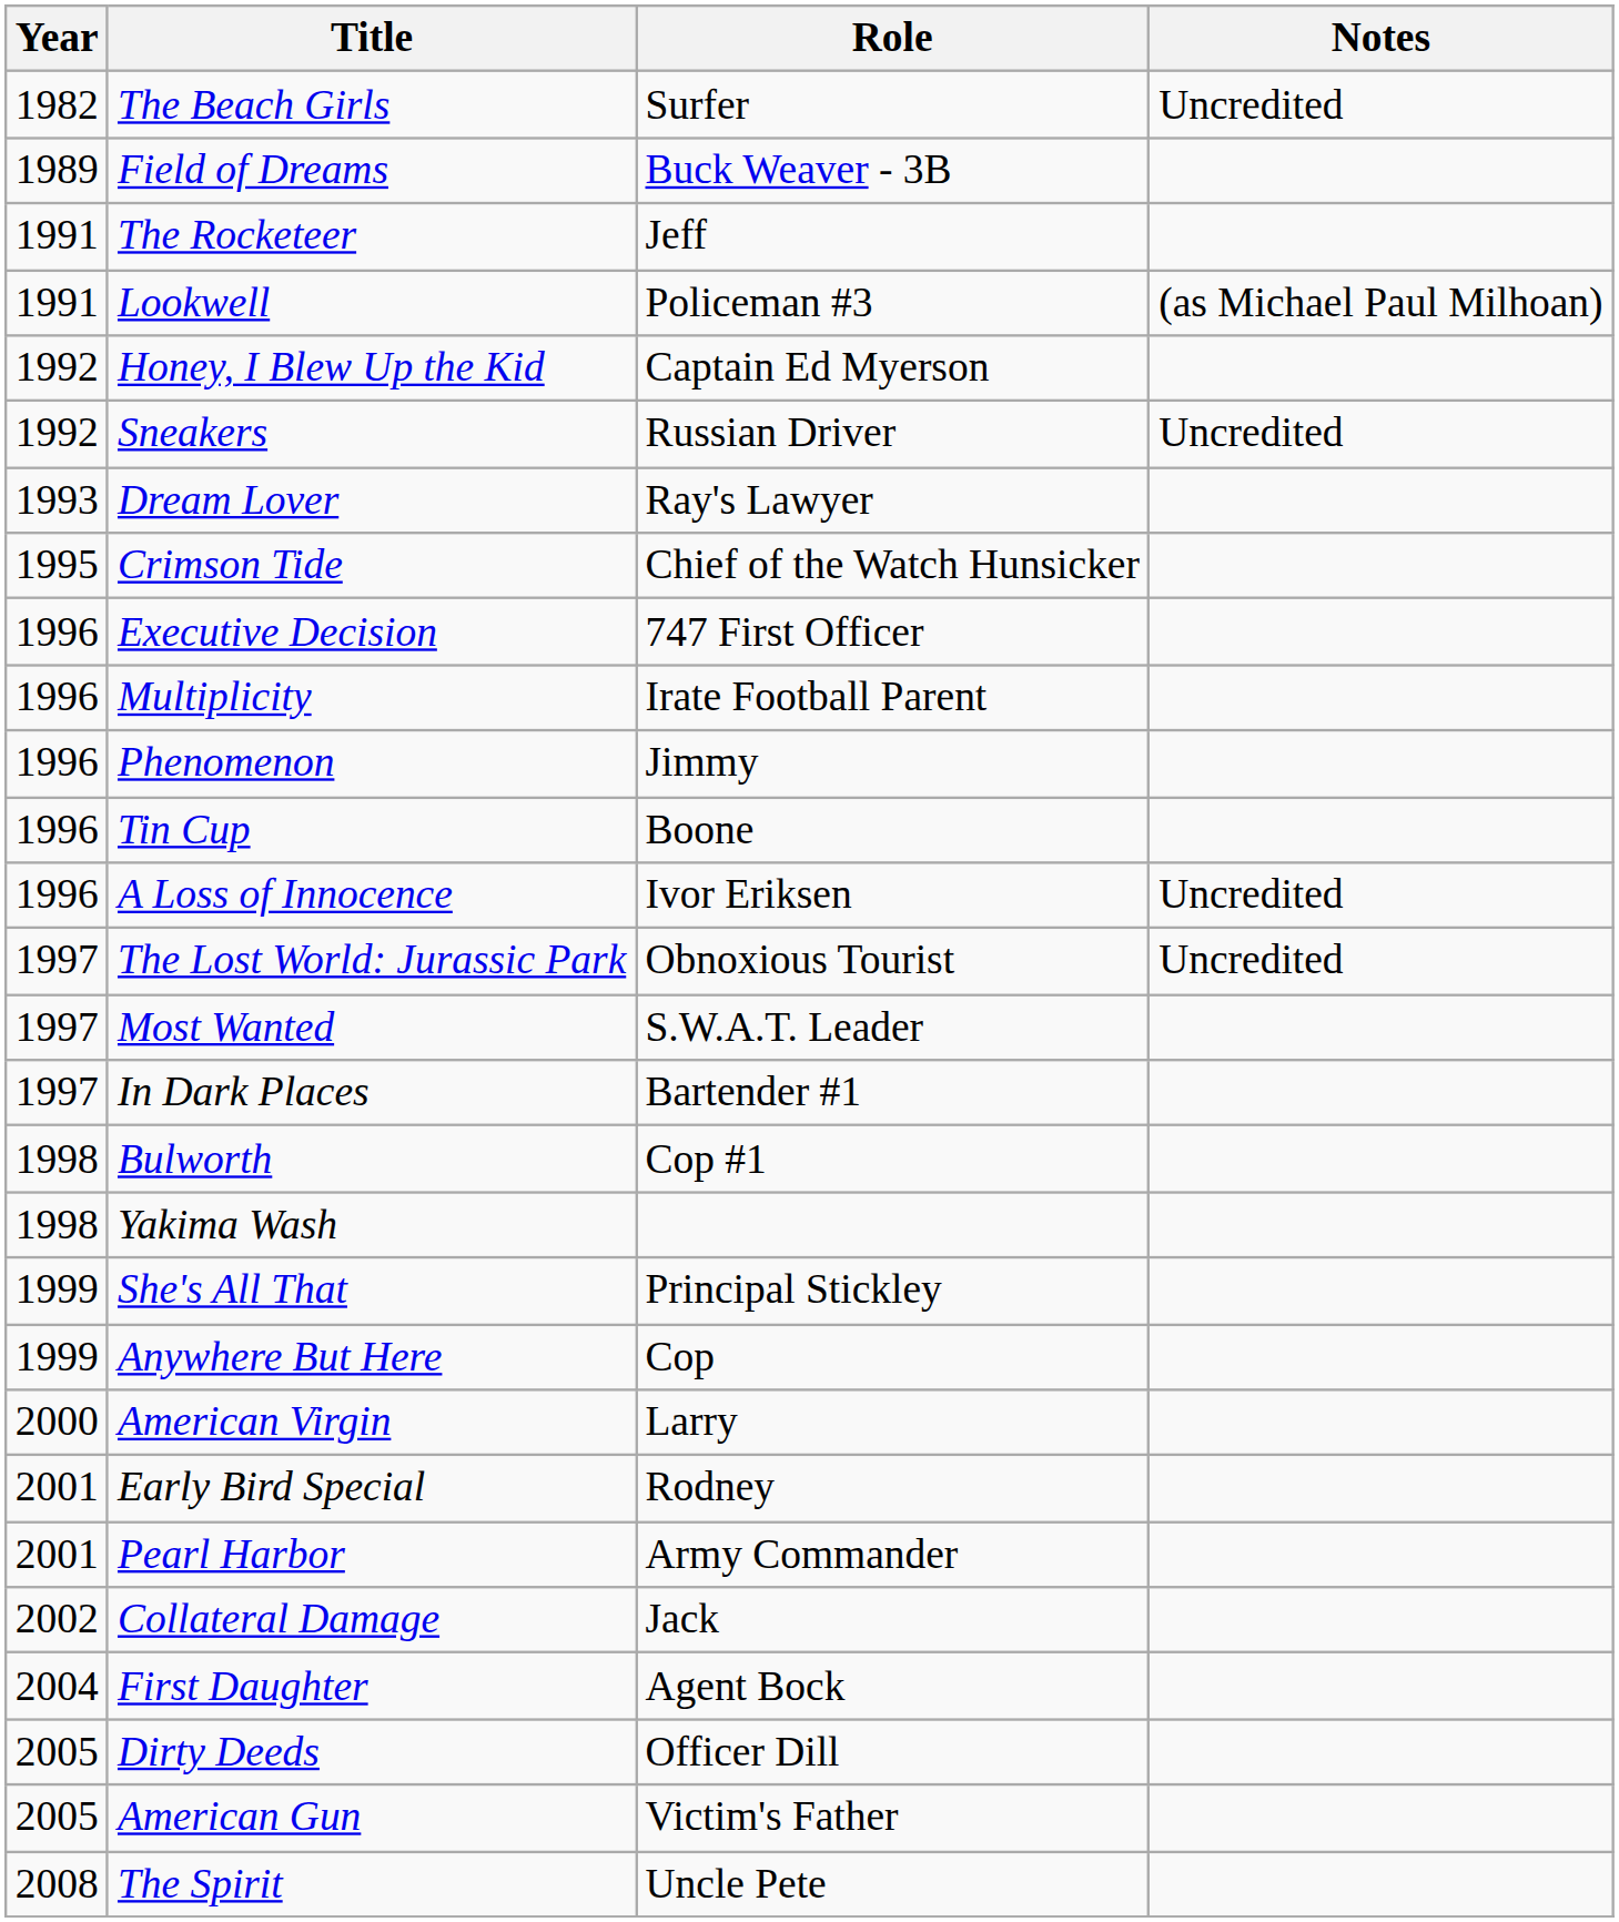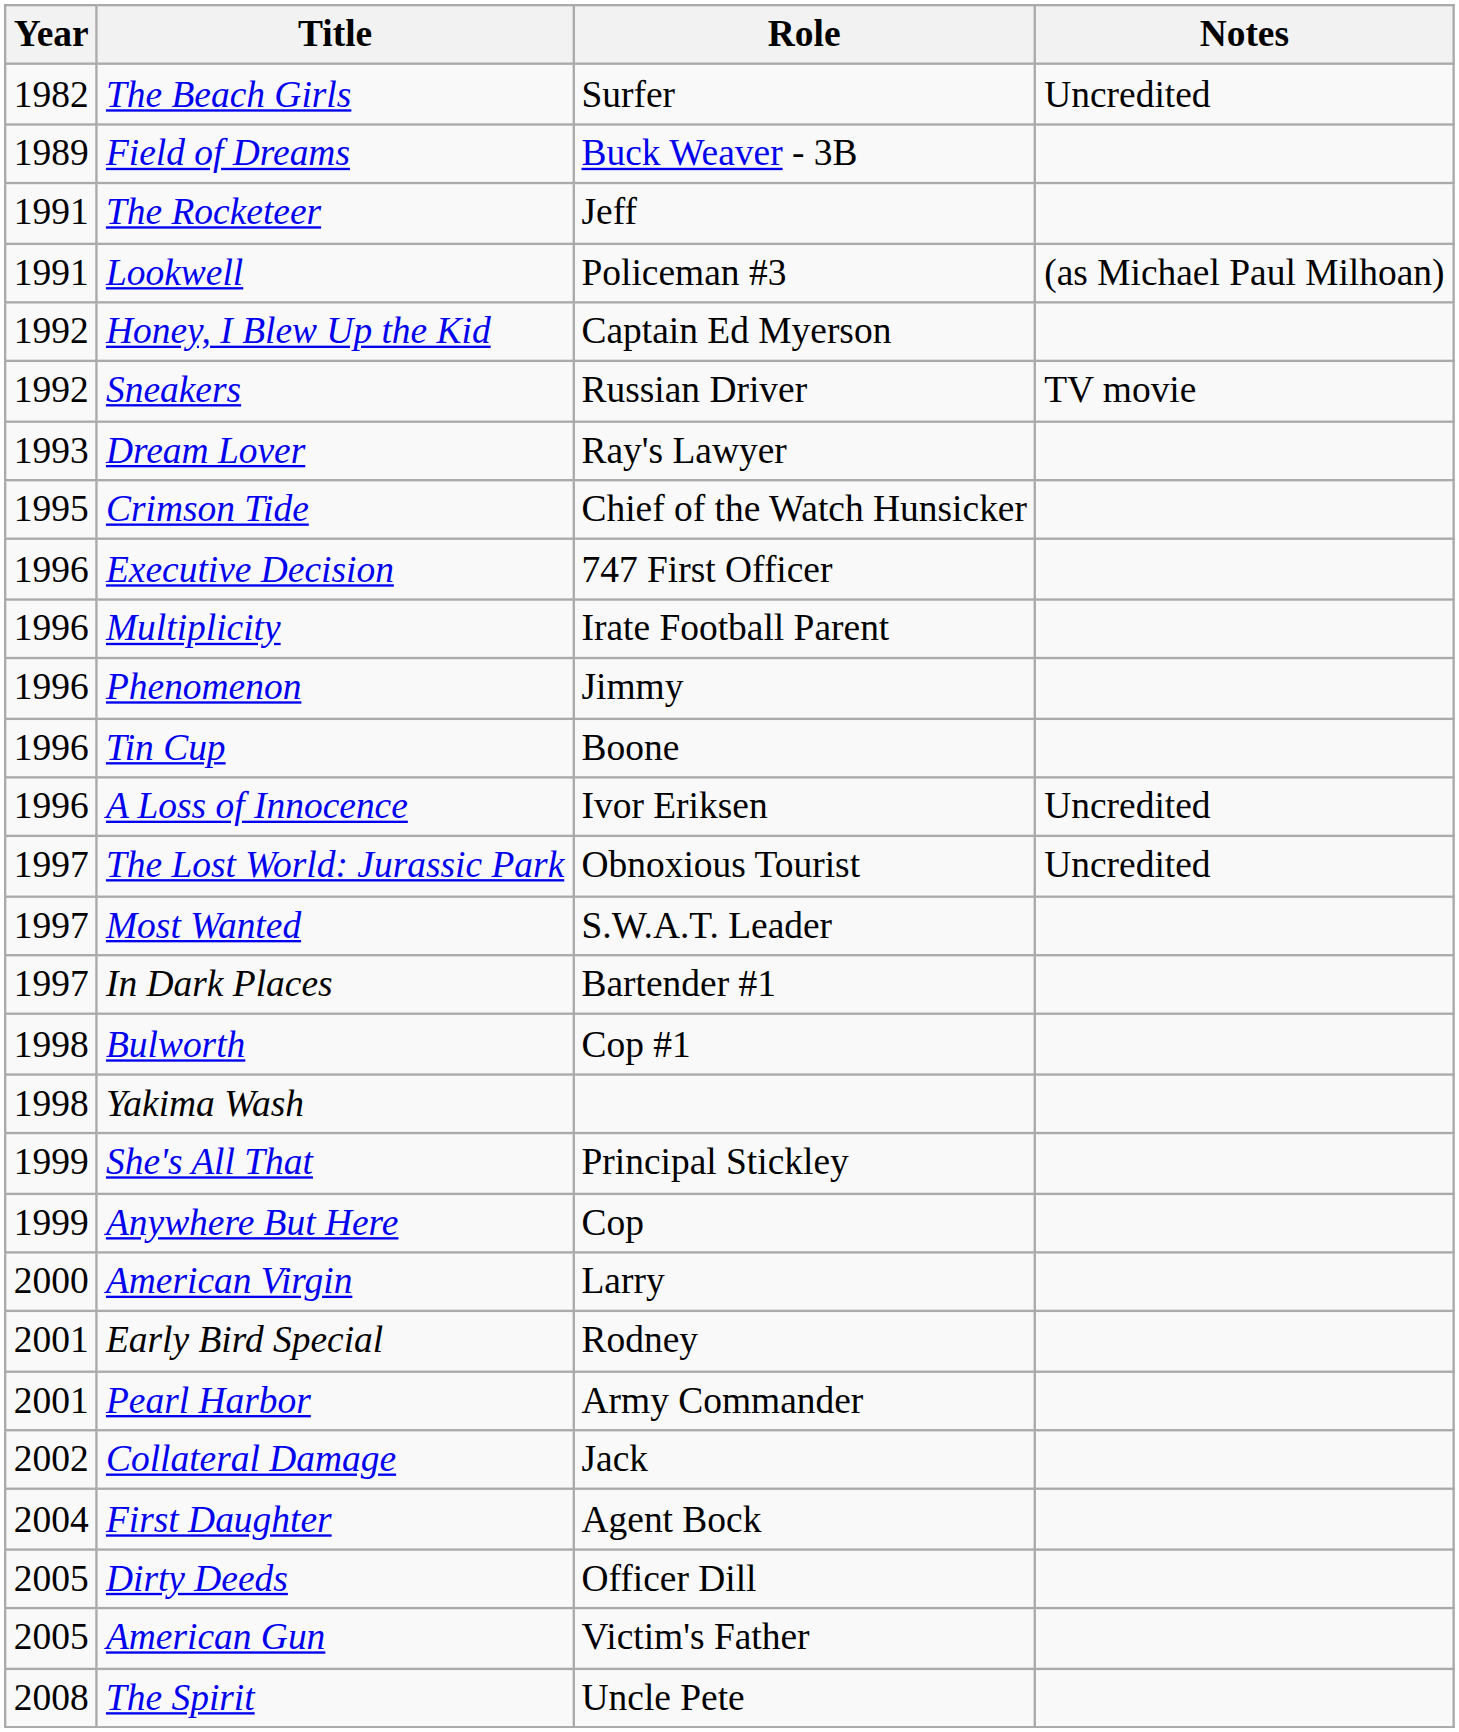Sneakers | Notes: Uncredited -> TV movie
